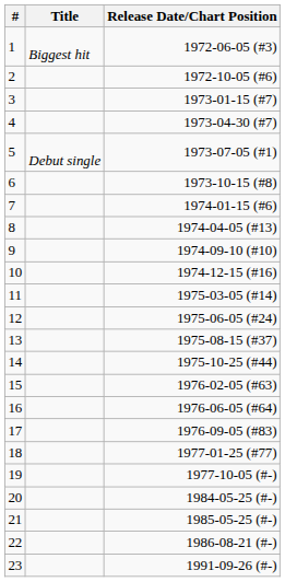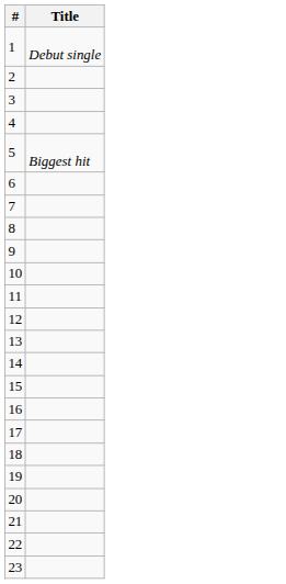- column: Release Date/Chart Position | 1972-06-05 (#3) | 1972-10-05 (#6) | 1973-01-15 (#7) | 1973-04-30 (#7) | 1973-07-05 (#1) | 1973-10-15 (#8) | 1974-01-15 (#6) | 1974-04-05 (#13) | 1974-09-10 (#10) | 1974-12-15 (#16) | 1975-03-05 (#14) | 1975-06-05 (#24) | 1975-08-15 (#37) | 1975-10-25 (#44) | 1976-02-05 (#63) | 1976-06-05 (#64) | 1976-09-05 (#83) | 1977-01-25 (#77) | 1977-10-05 (#-) | 1984-05-25 (#-) | 1985-05-25 (#-) | 1986-08-21 (#-) | 1991-09-26 (#-)
1 | Title: Biggest hit -> Debut single
5 | Title: Debut single -> Biggest hit
